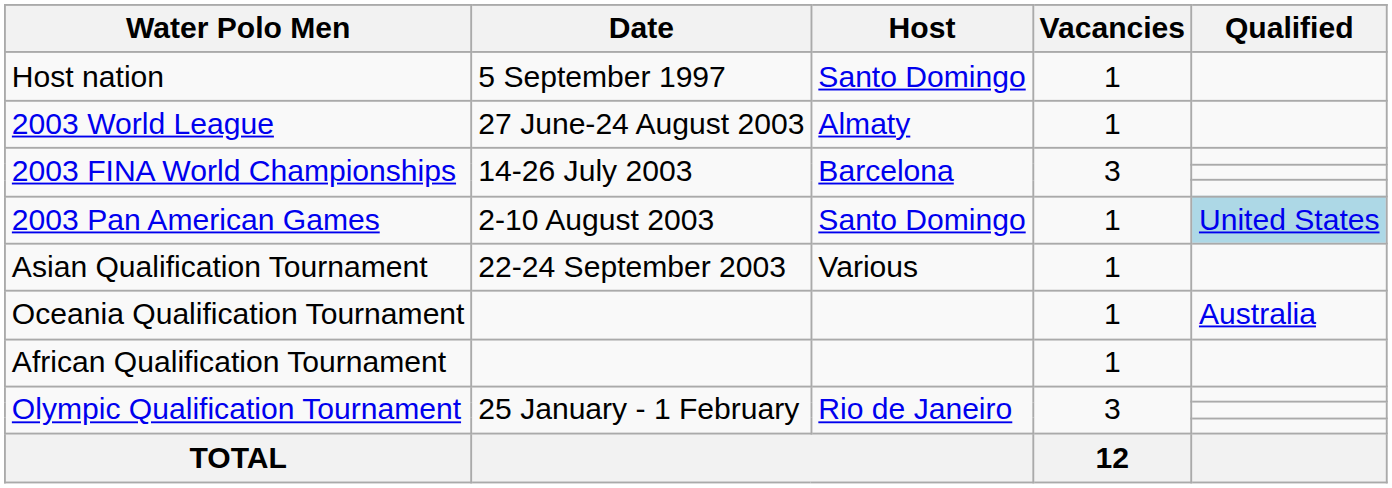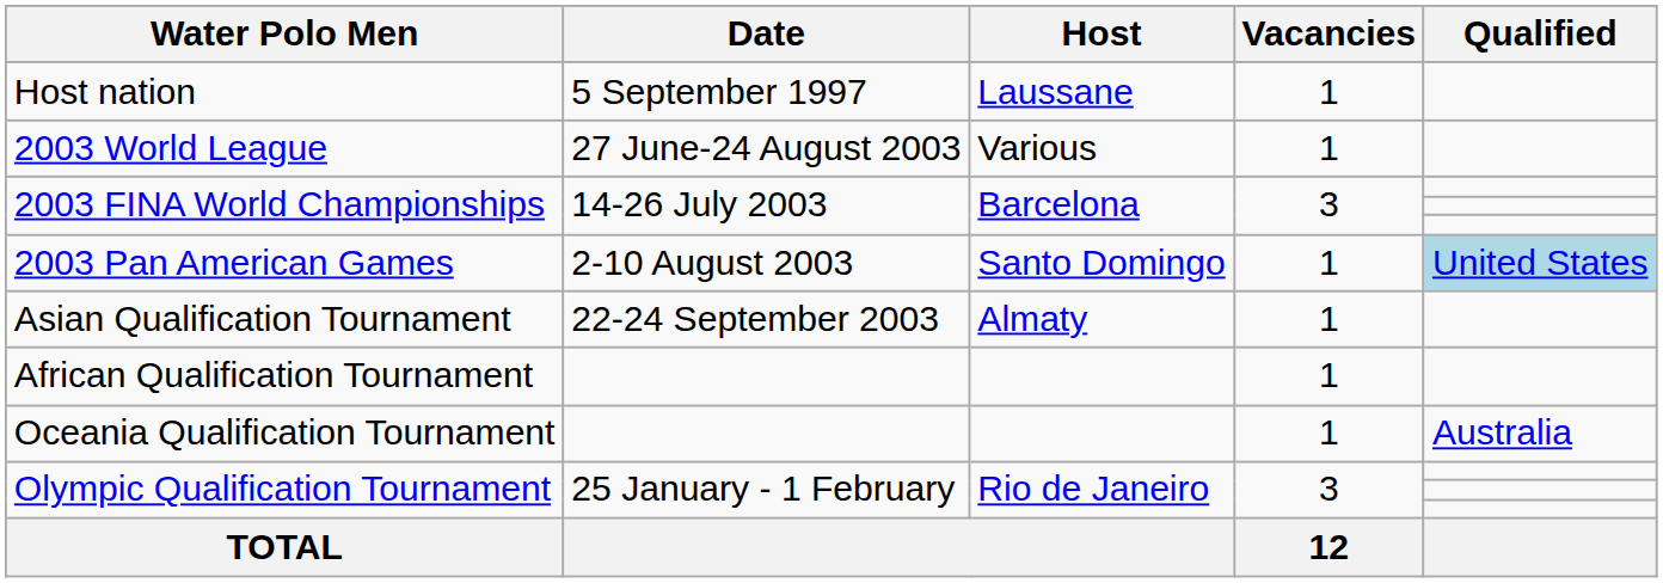Host nation | Host: Santo Domingo -> Laussane
2003 World League | Host: Almaty -> Various
Asian Qualification Tournament | Host: Various -> Almaty
rows swapped: African Qualification Tournament <-> Oceania Qualification Tournament
